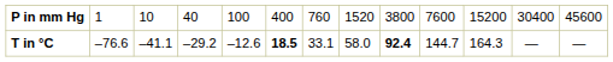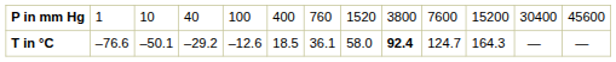T in °C | column 3: –41.1 -> –50.1
T in °C | column 6: bold -> normal
T in °C | column 7: 33.1 -> 36.1
T in °C | column 10: 144.7 -> 124.7
